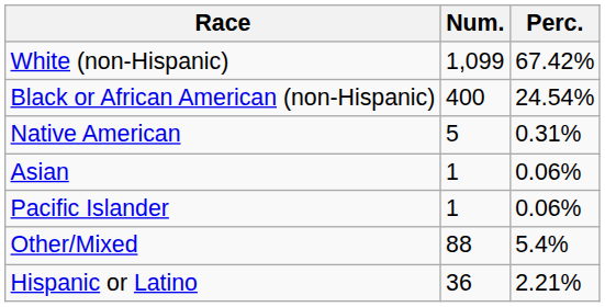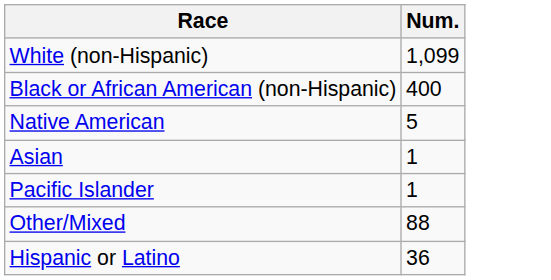- column: Perc. | 67.42% | 24.54% | 0.31% | 0.06% | 0.06% | 5.4% | 2.21%
